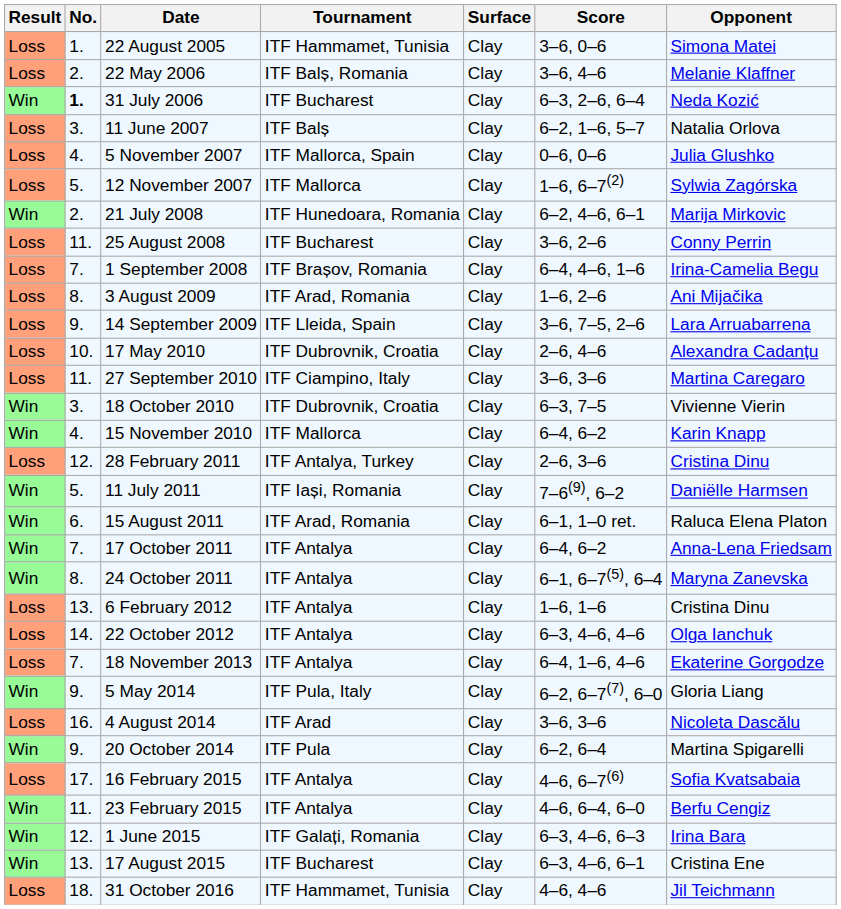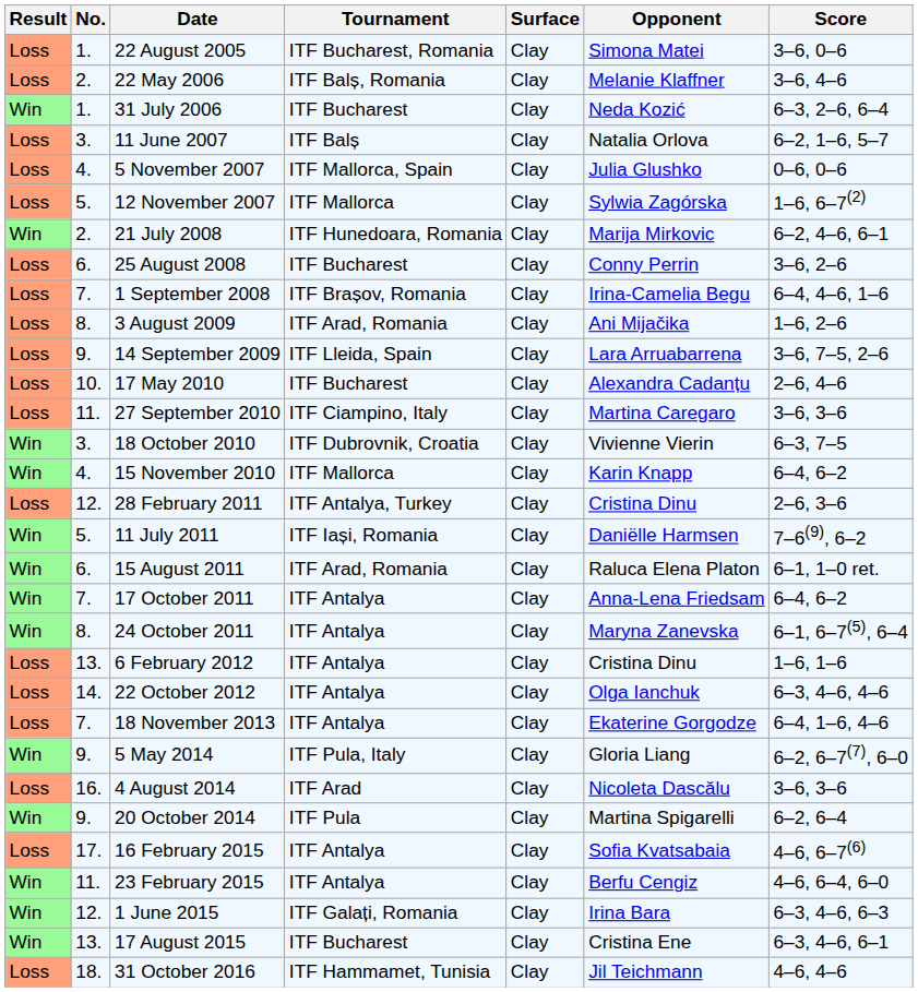columns swapped: Opponent <-> Score
22 August 2005 | Tournament: ITF Hammamet, Tunisia -> ITF Bucharest, Romania
31 July 2006 | No.: bold -> normal
25 August 2008 | No.: 11. -> 6.
17 May 2010 | Tournament: ITF Dubrovnik, Croatia -> ITF Bucharest
